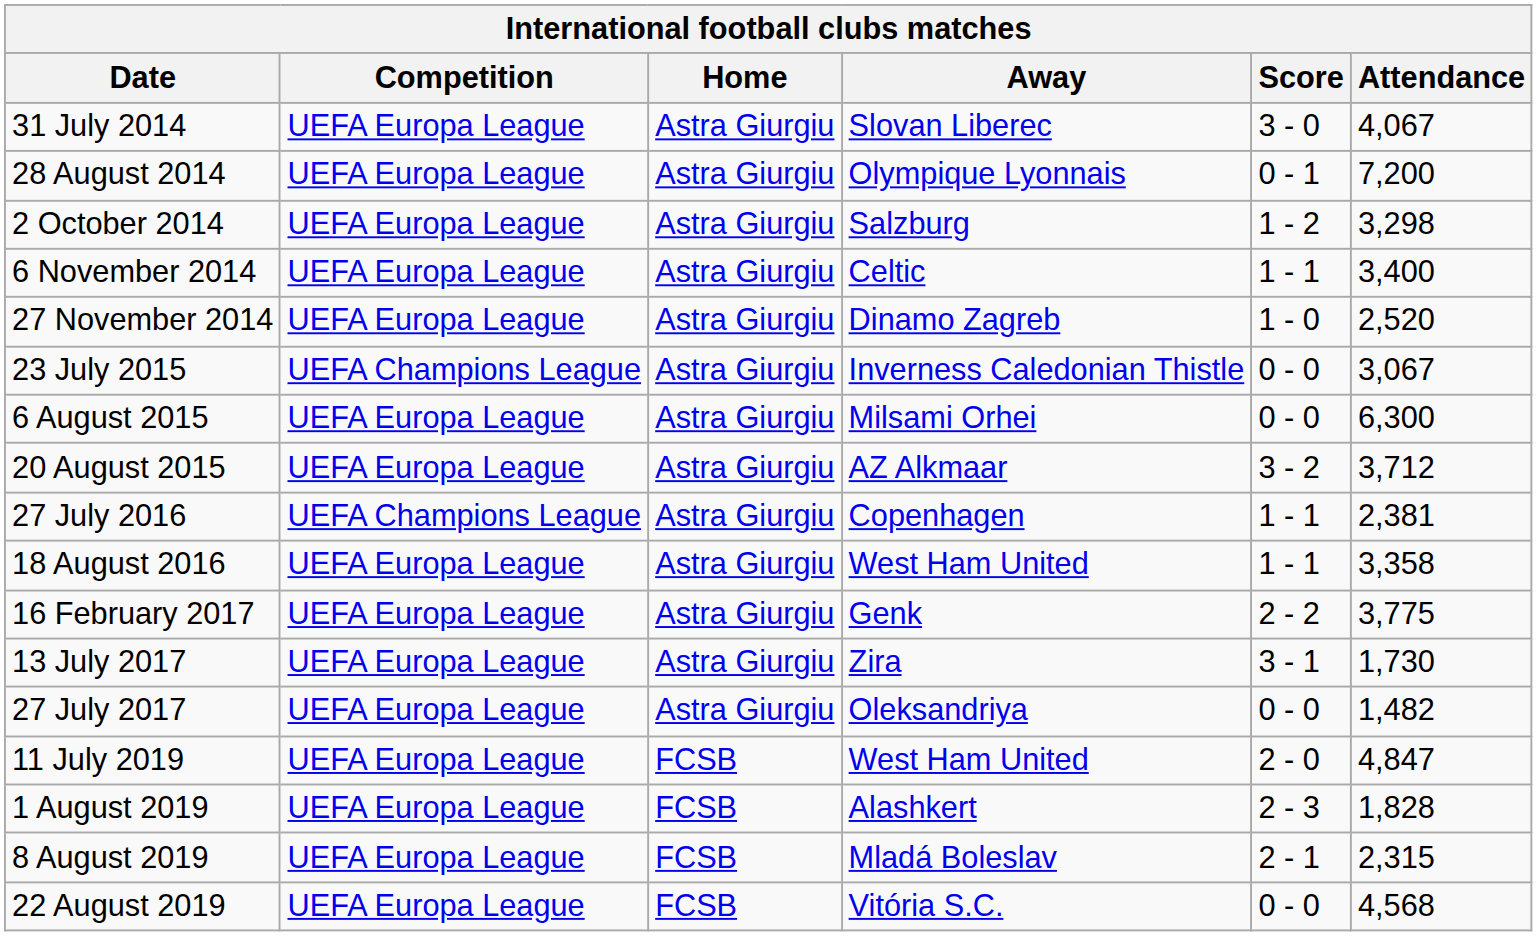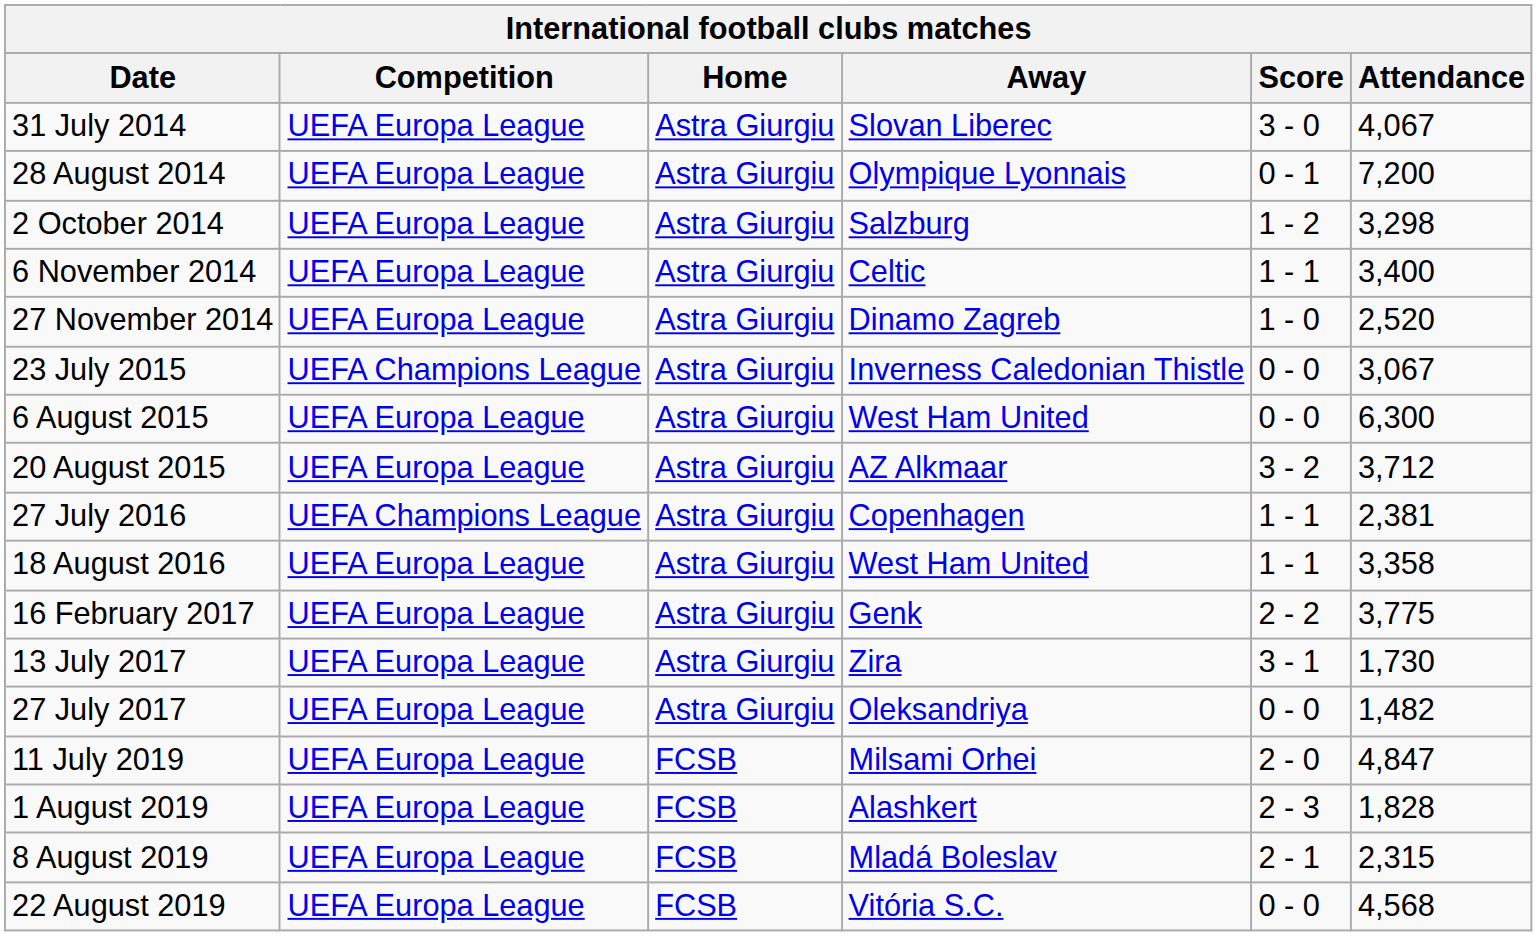6 August 2015 | Away: Milsami Orhei -> West Ham United
11 July 2019 | Away: West Ham United -> Milsami Orhei
